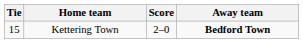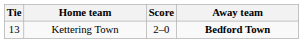Kettering Town | Tie: 15 -> 13
